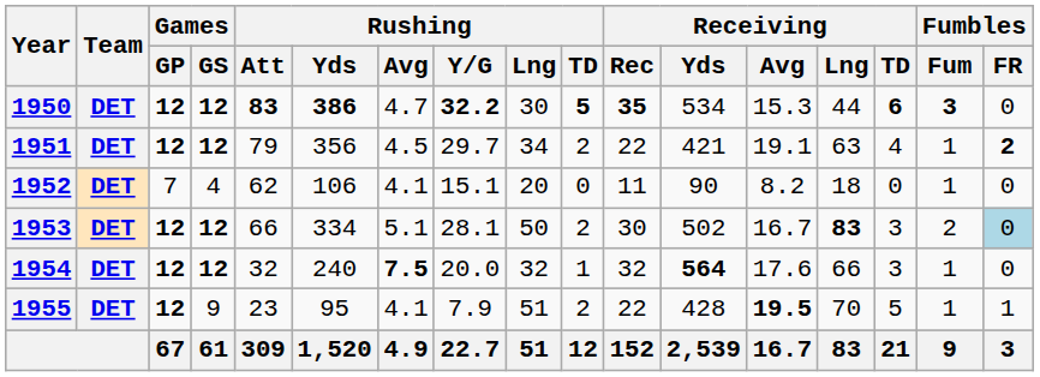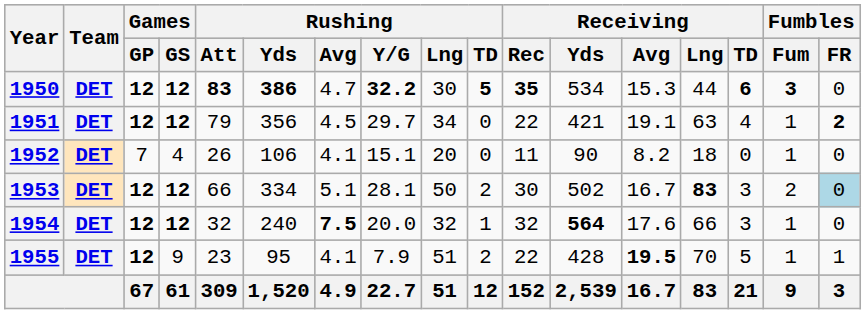1951 | Rushing / TD: 2 -> 0
1952 | Rushing / Att: 62 -> 26
